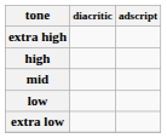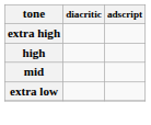- row: low
